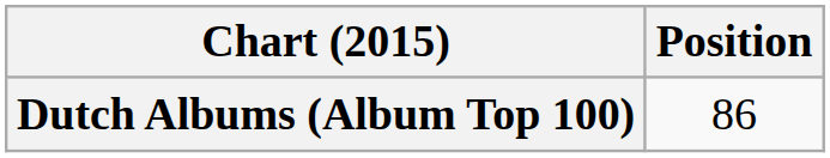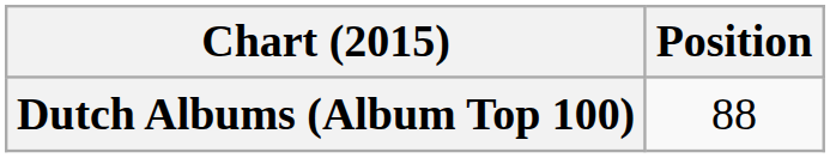Dutch Albums (Album Top 100) | Position: 86 -> 88
